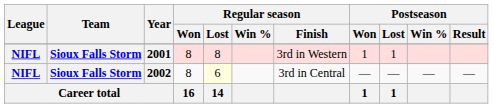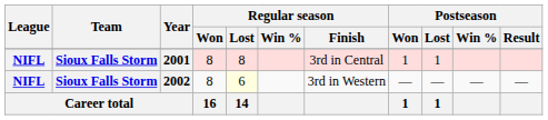2001 | Regular season / Finish: 3rd in Western -> 3rd in Central
2002 | Regular season / Finish: 3rd in Central -> 3rd in Western
